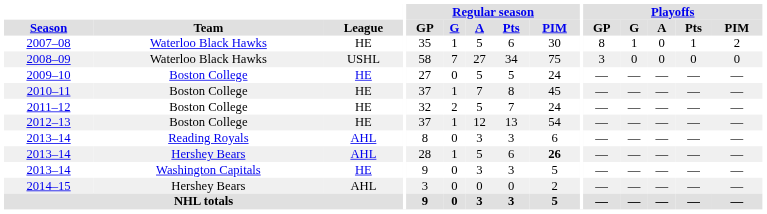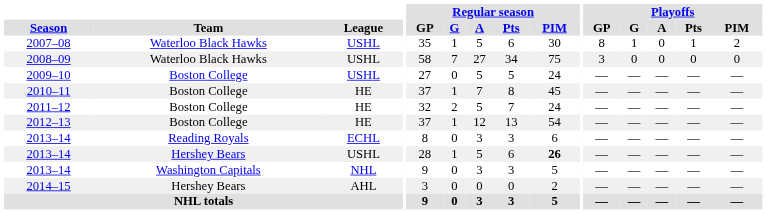2007–08 | League: HE -> USHL
2009–10 | League: HE -> USHL
2013–14 / Reading Royals | League: AHL -> ECHL
2013–14 / Hershey Bears | League: AHL -> USHL
2013–14 / Washington Capitals | League: HE -> NHL
